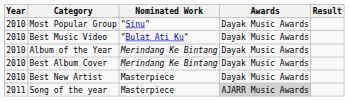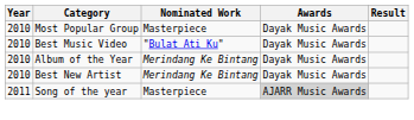Most Popular Group | Nominated Work: "Sinu" -> Masterpiece
- row: 2010 | Best Album Cover | Merindang Ke Bintang | Dayak Music Awards
Best New Artist | Nominated Work: Masterpiece -> Merindang Ke Bintang
